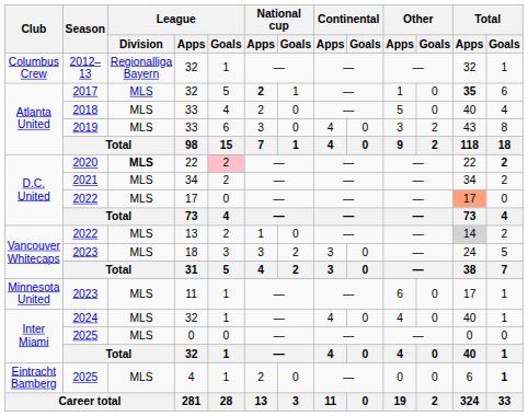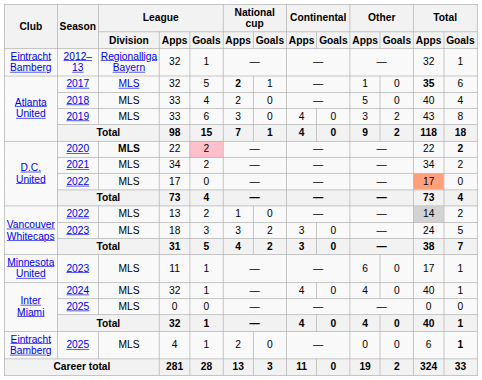2012–13 | Club: Columbus Crew -> Eintracht Bamberg
